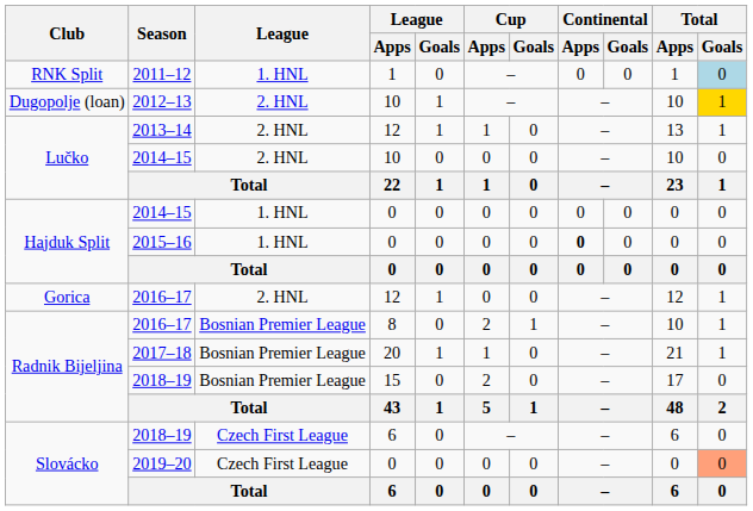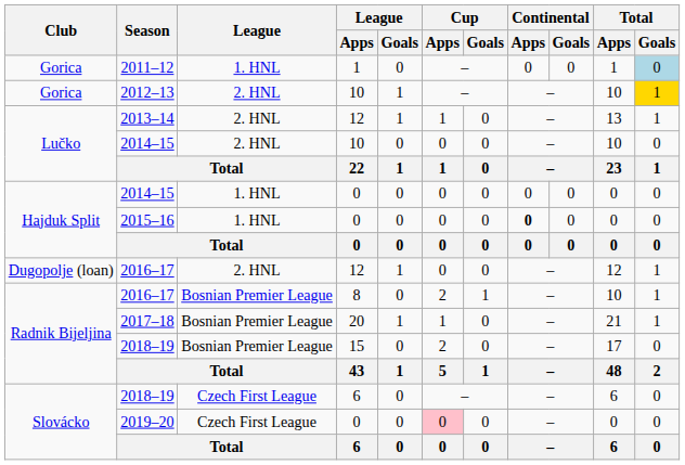2011–12 | Club: RNK Split -> Gorica
2012–13 | Club: Dugopolje (loan) -> Gorica
2016–17 / 12 | Club: Gorica -> Dugopolje (loan)
2019–20 | Cup / Apps: no background -> pink background
2019–20 | Total / Goals: lightsalmon background -> no background
